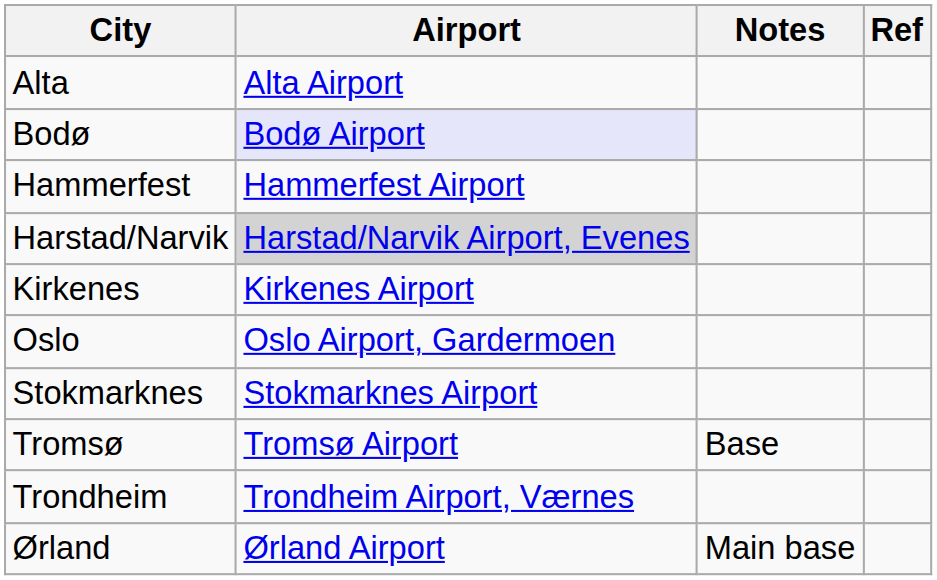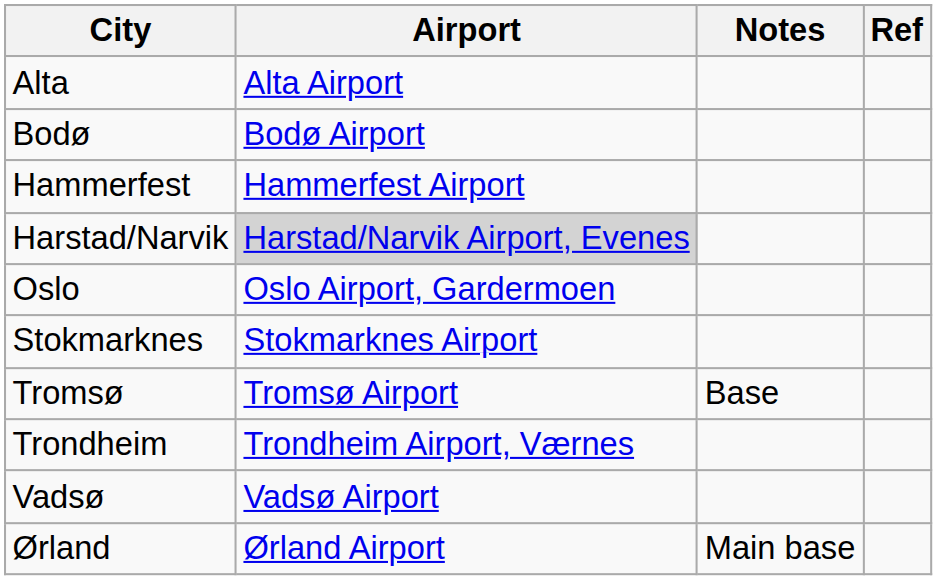Bodø | Airport: lavender background -> no background
- row: Kirkenes | Kirkenes Airport
+ row: Vadsø | Vadsø Airport
